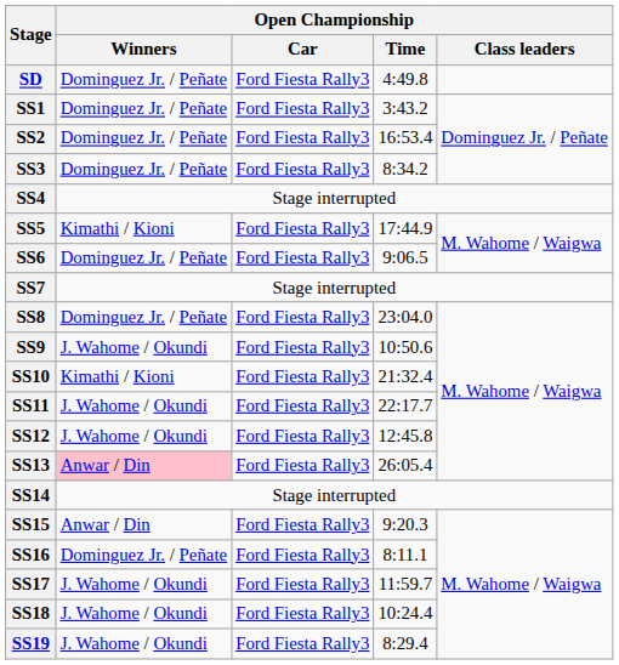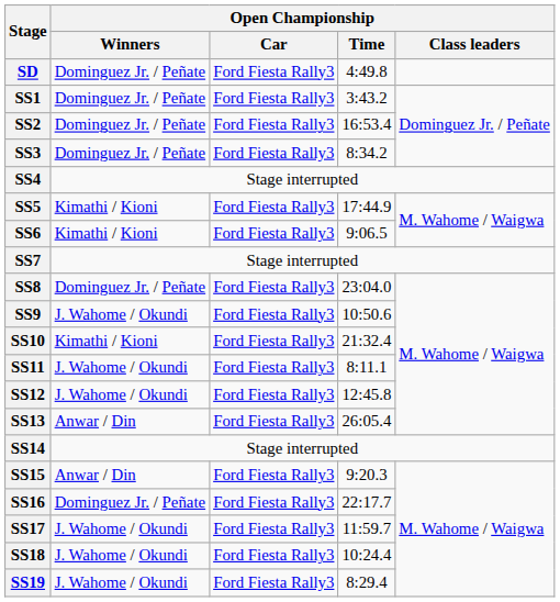SS6 | Open Championship / Winners: Dominguez Jr. / Peñate -> Kimathi / Kioni
SS11 | Open Championship / Time: 22:17.7 -> 8:11.1
SS13 | Open Championship / Winners: pink background -> no background
SS16 | Open Championship / Time: 8:11.1 -> 22:17.7
